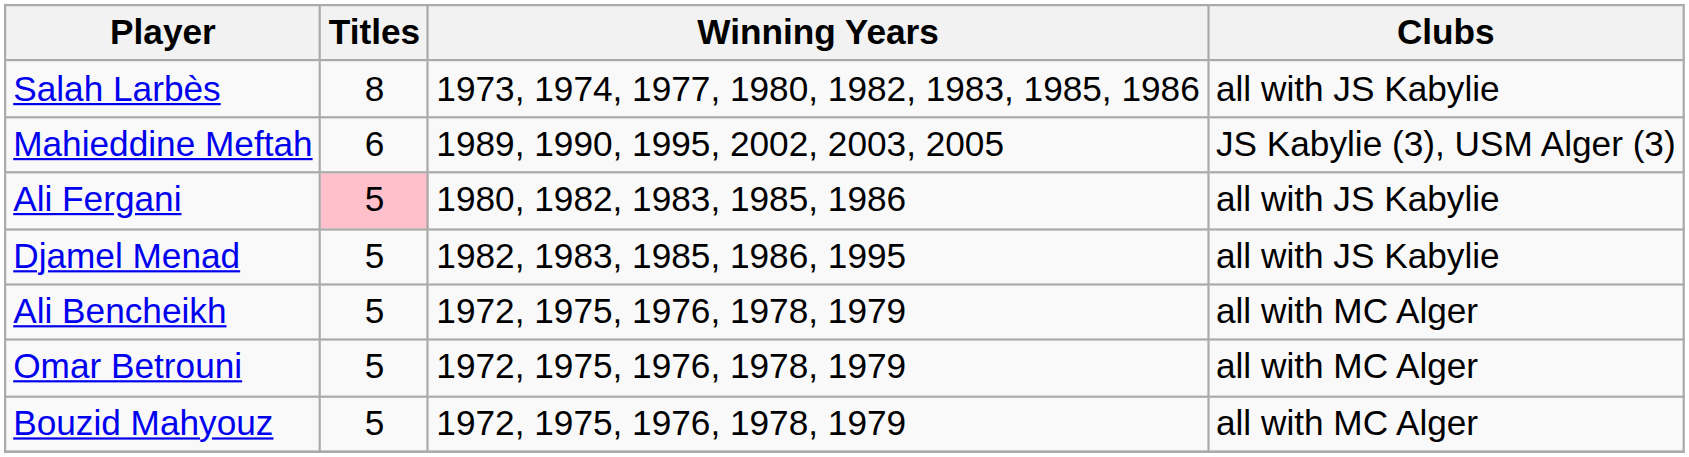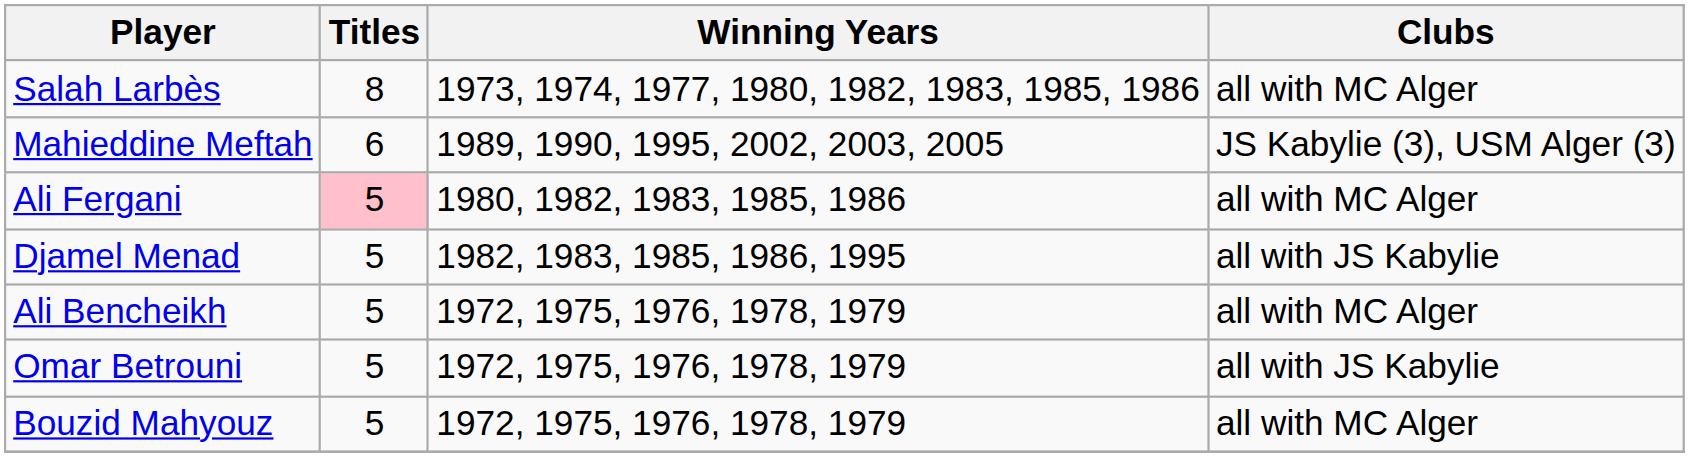Salah Larbès | Clubs: all with JS Kabylie -> all with MC Alger
Ali Fergani | Clubs: all with JS Kabylie -> all with MC Alger
Omar Betrouni | Clubs: all with MC Alger -> all with JS Kabylie
